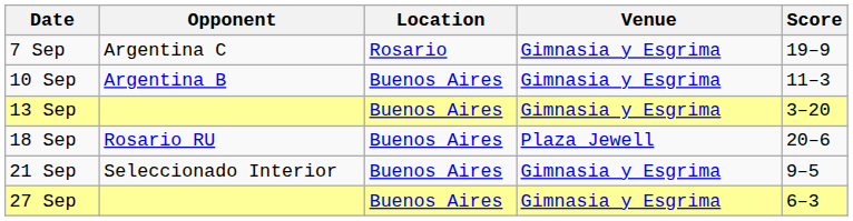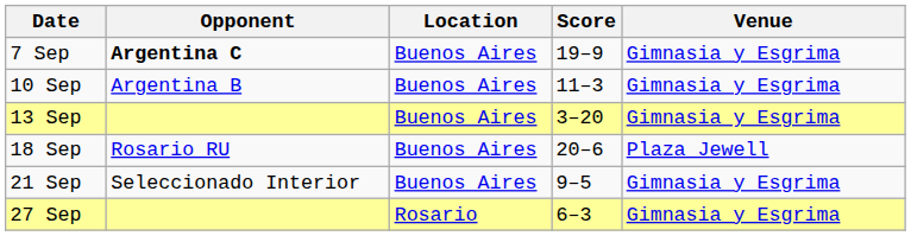columns swapped: Venue <-> Score
7 Sep | Opponent: normal -> bold
7 Sep | Location: Rosario -> Buenos Aires
27 Sep | Location: Buenos Aires -> Rosario
